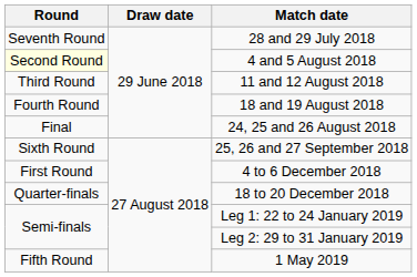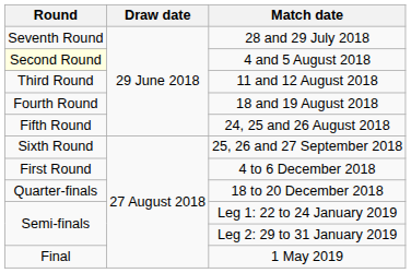24, 25 and 26 August 2018 | Round: Final -> Fifth Round
1 May 2019 | Round: Fifth Round -> Final
